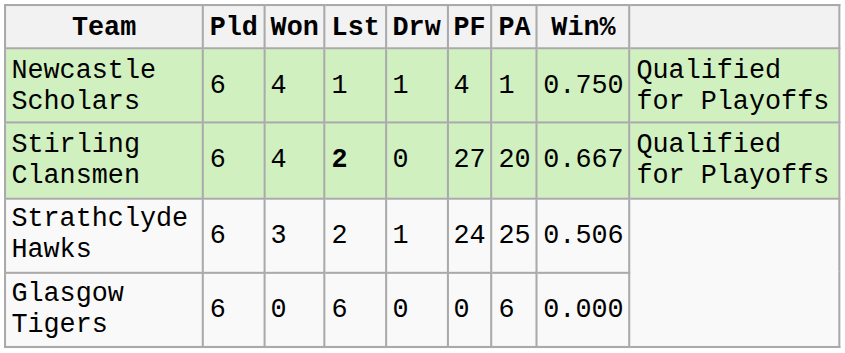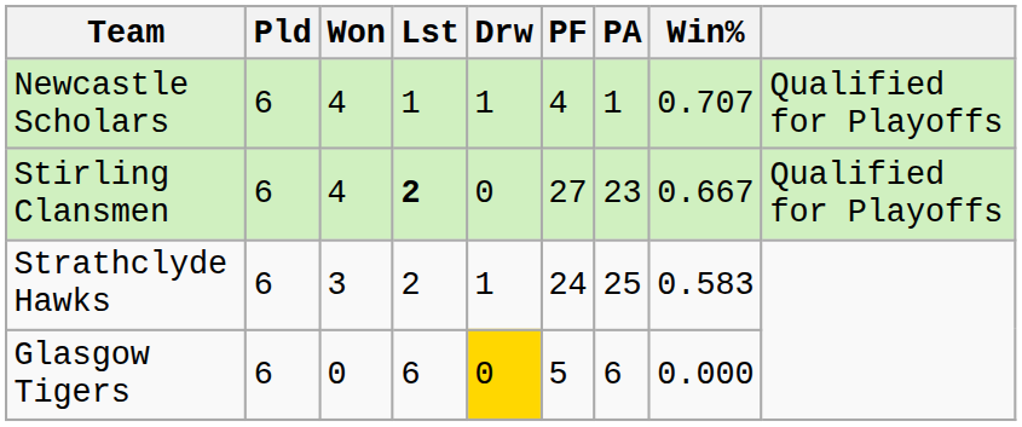Newcastle Scholars | Win%: 0.750 -> 0.707
Stirling Clansmen | PA: 20 -> 23
Strathclyde Hawks | Win%: 0.506 -> 0.583
Glasgow Tigers | Drw: no background -> gold background
Glasgow Tigers | PF: 0 -> 5
